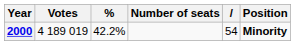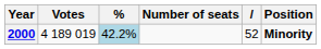2000 | %: no background -> lightblue background
2000 | column 5: 54 -> 52
